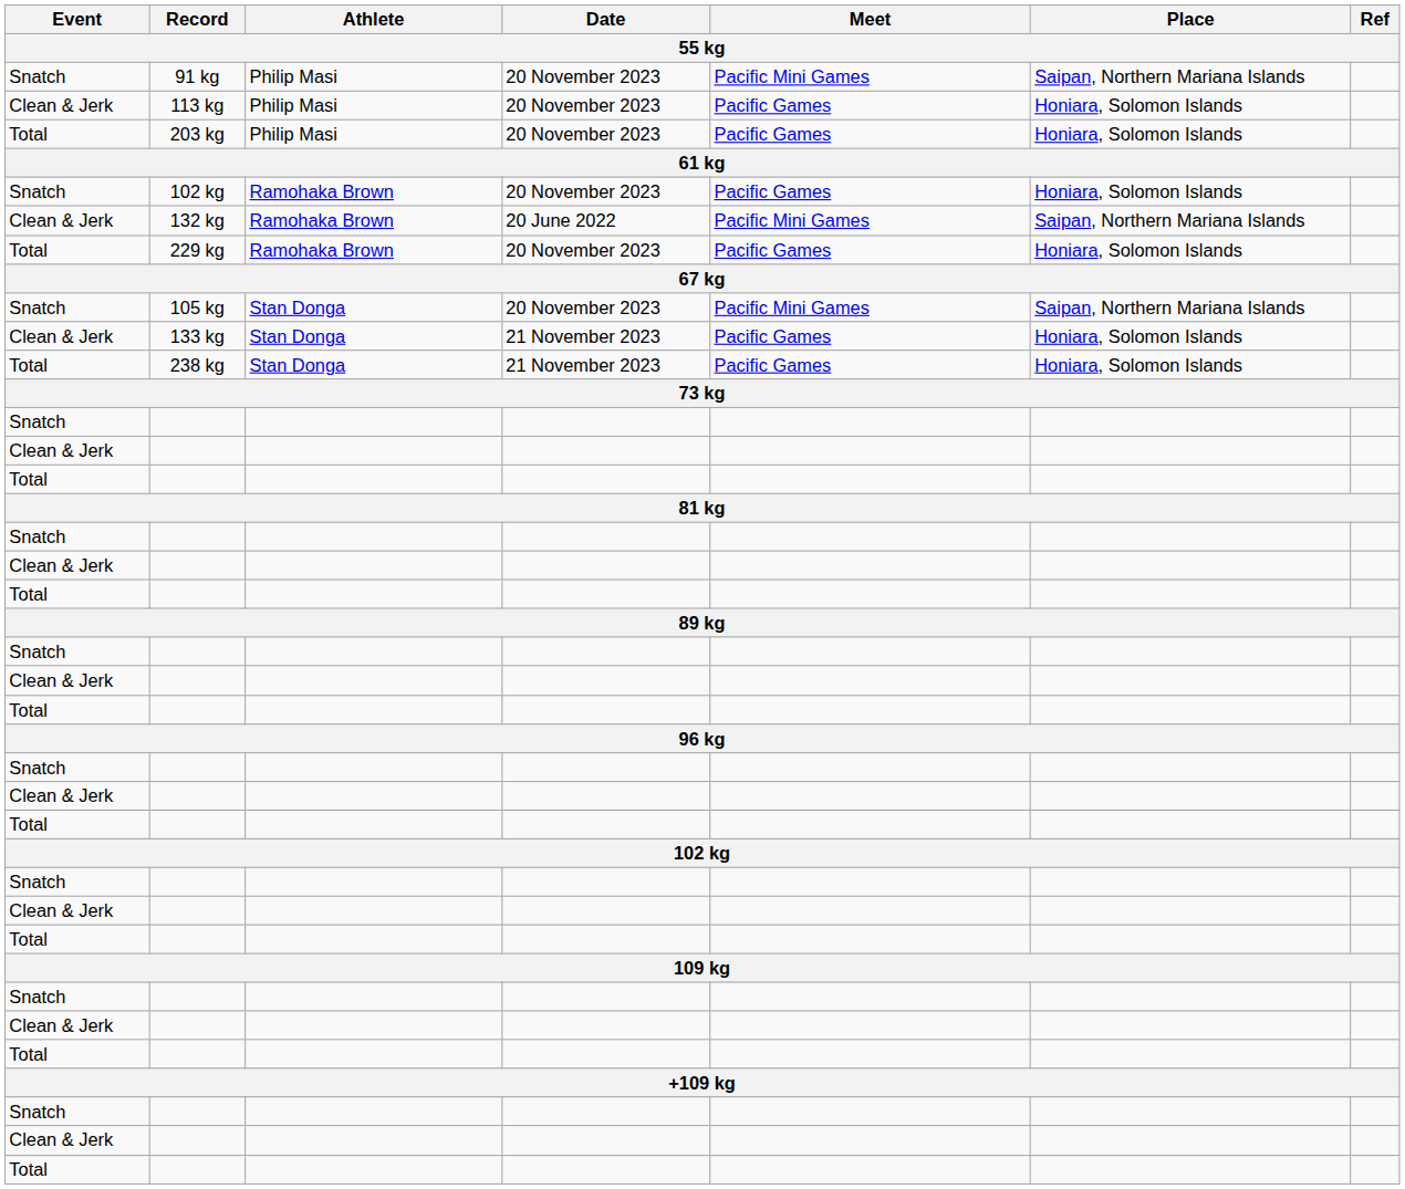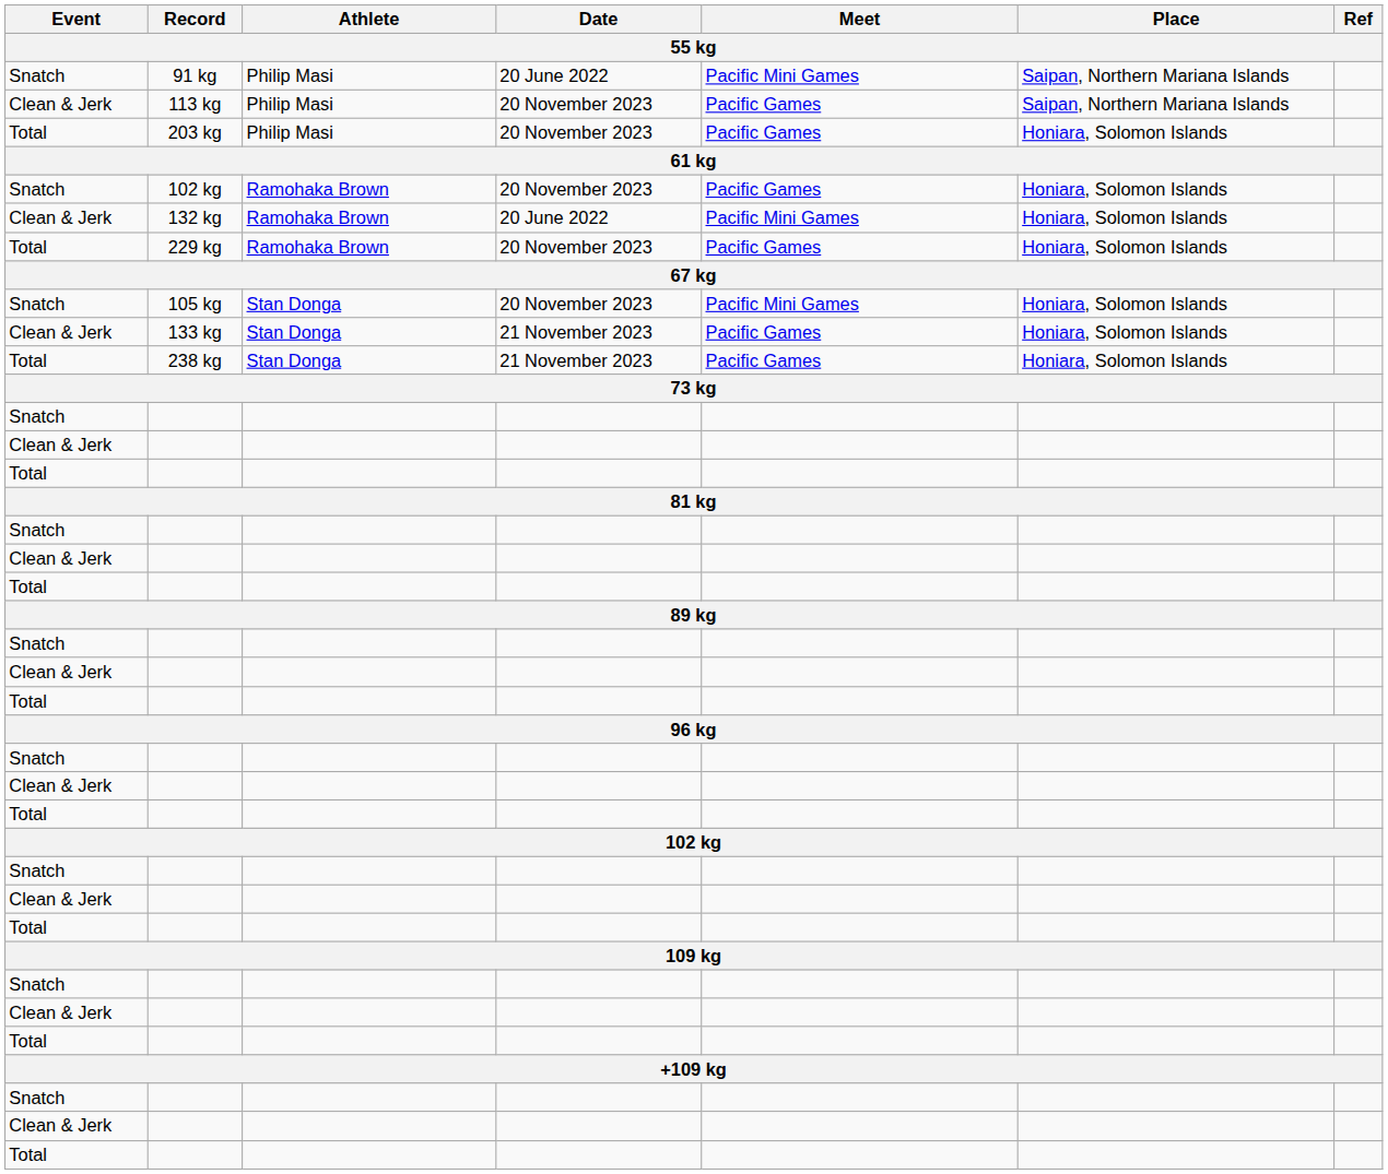91 kg | Date: 20 November 2023 -> 20 June 2022
113 kg | Place: Honiara, Solomon Islands -> Saipan, Northern Mariana Islands
132 kg | Place: Saipan, Northern Mariana Islands -> Honiara, Solomon Islands
105 kg | Place: Saipan, Northern Mariana Islands -> Honiara, Solomon Islands
